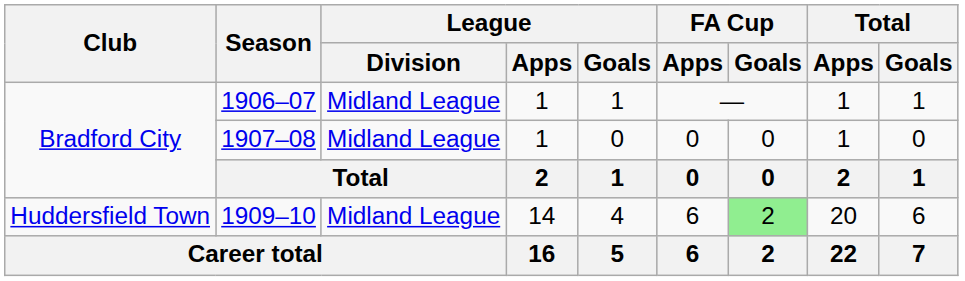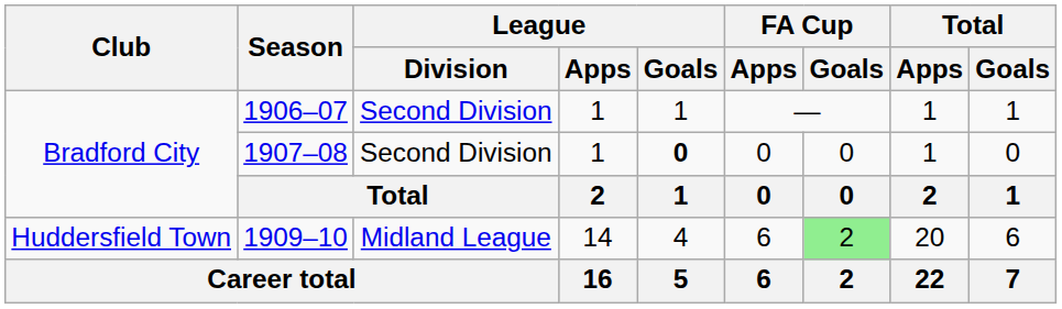1906–07 | League / Division: Midland League -> Second Division
1907–08 | League / Division: Midland League -> Second Division
1907–08 | League / Goals: normal -> bold
